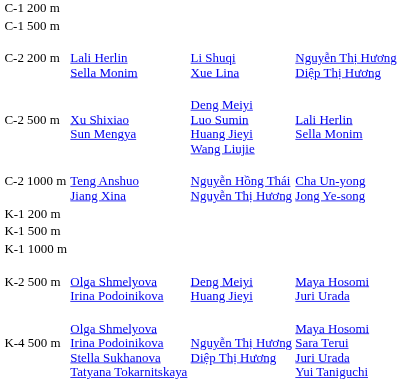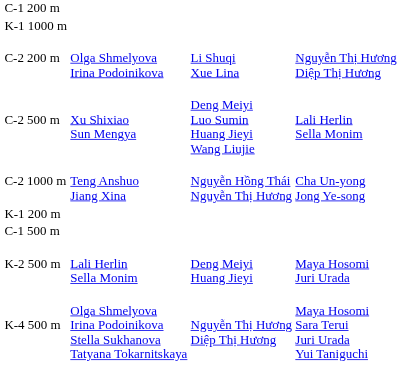rows swapped: C-1 500 m <-> K-1 1000 m
C-2 200 m | column 2: Lali Herlin Sella Monim -> Olga Shmelyova Irina Podoinikova
- row: K-1 500 m
K-2 500 m | column 2: Olga Shmelyova Irina Podoinikova -> Lali Herlin Sella Monim
